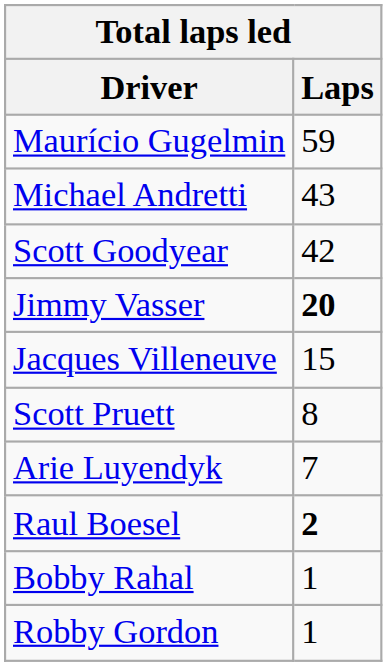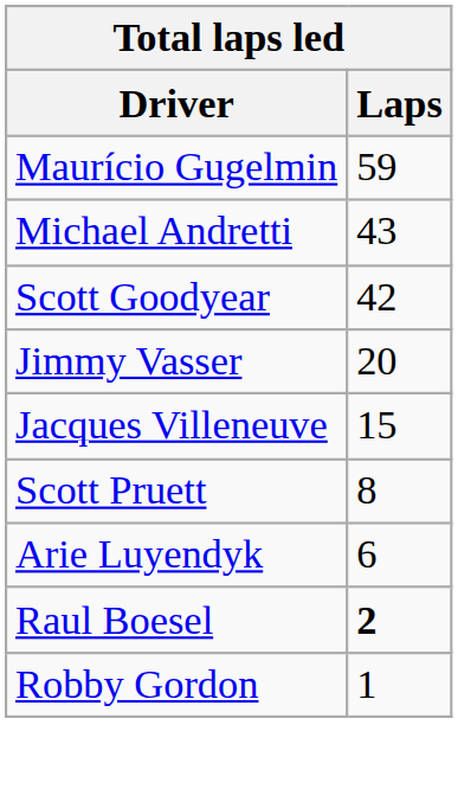Jimmy Vasser | Laps: bold -> normal
Arie Luyendyk | Laps: 7 -> 6
- row: Bobby Rahal | 1
